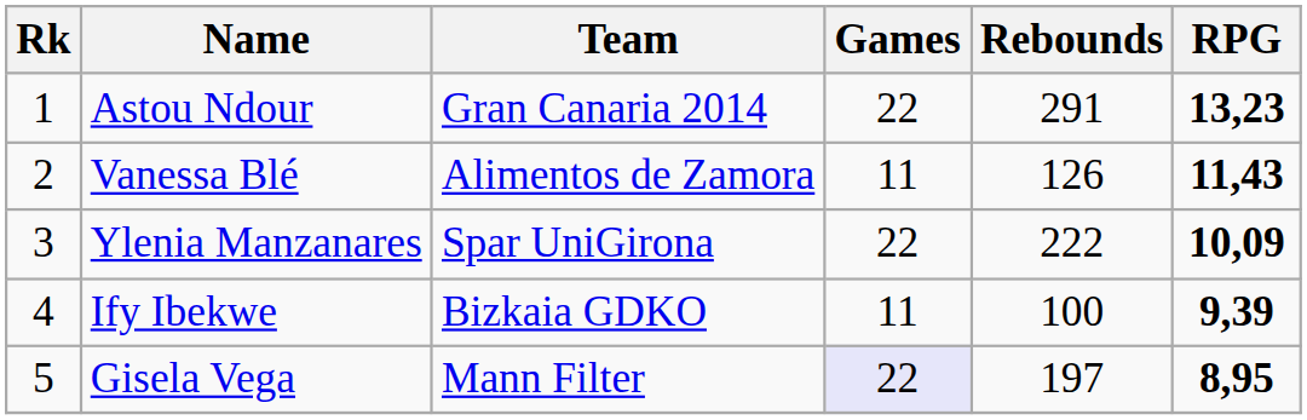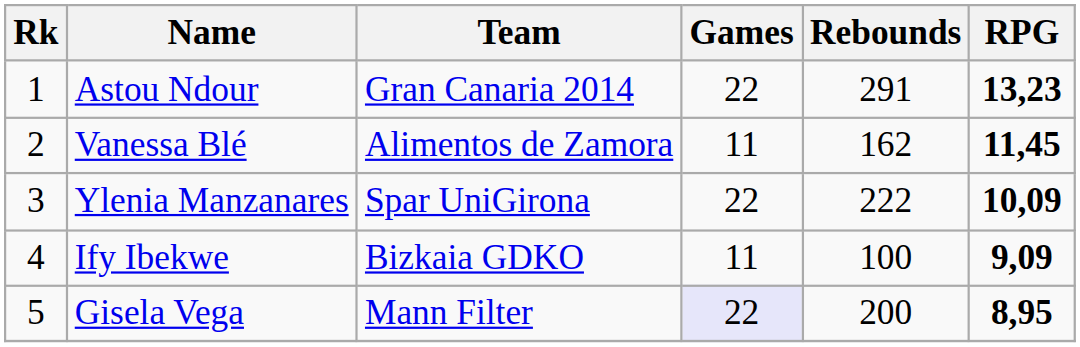Vanessa Blé | Rebounds: 126 -> 162
Vanessa Blé | RPG: 11,43 -> 11,45
Ify Ibekwe | RPG: 9,39 -> 9,09
Gisela Vega | Rebounds: 197 -> 200
